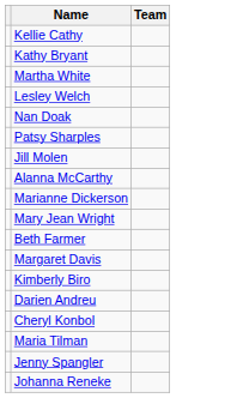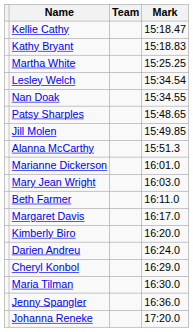+ column: Mark | 15:18.47 | 15:18.83 | 15:25.25 | 15:34.54 | 15:34.55 | 15:48.65 | 15:49.85 | 15:51.3 | 16:01.0 | 16:03.0 | 16:11.0 | 16:17.0 | 16:20.0 | 16:24.0 | 16:29.0 | 16:30.0 | 16:36.0 | 17:20.0
